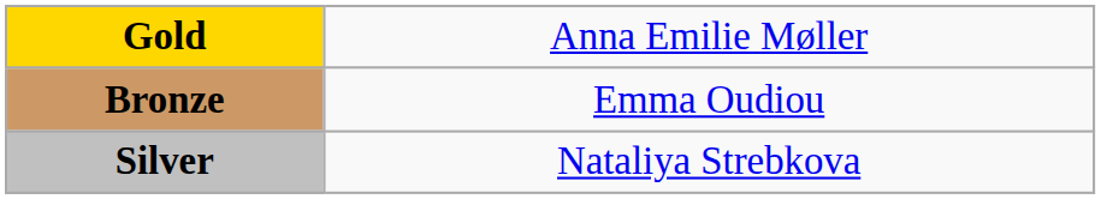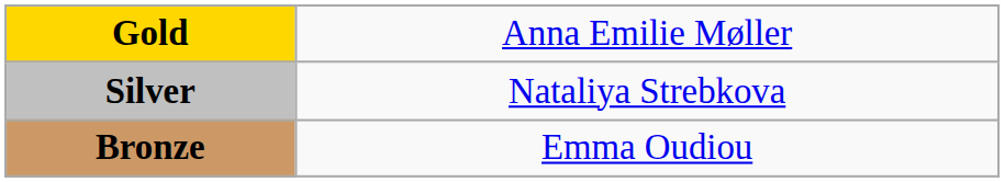rows swapped: Silver <-> Bronze
